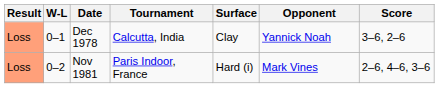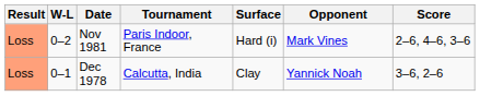rows swapped: Dec 1978 <-> Nov 1981
